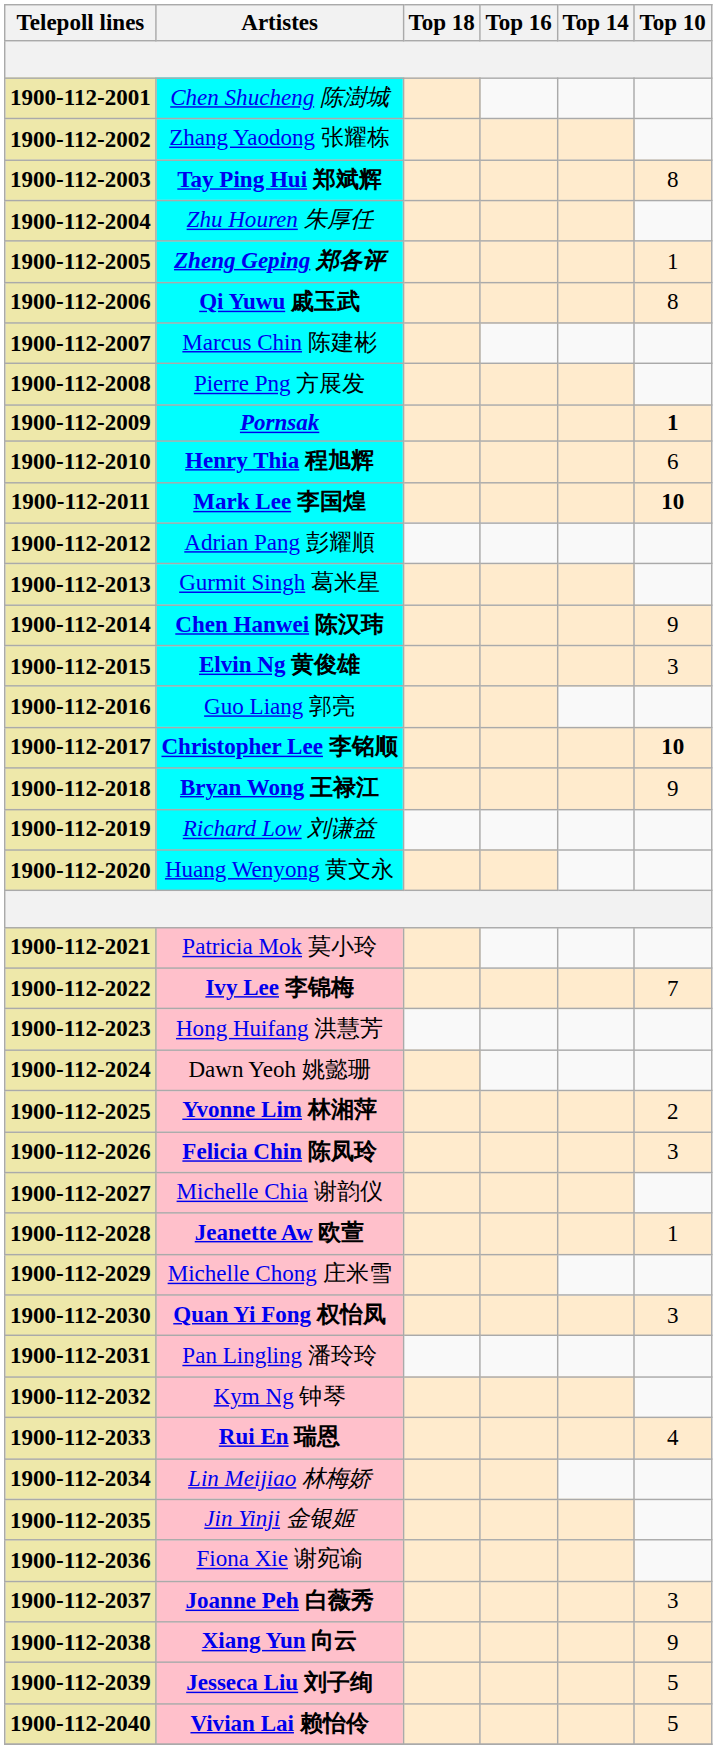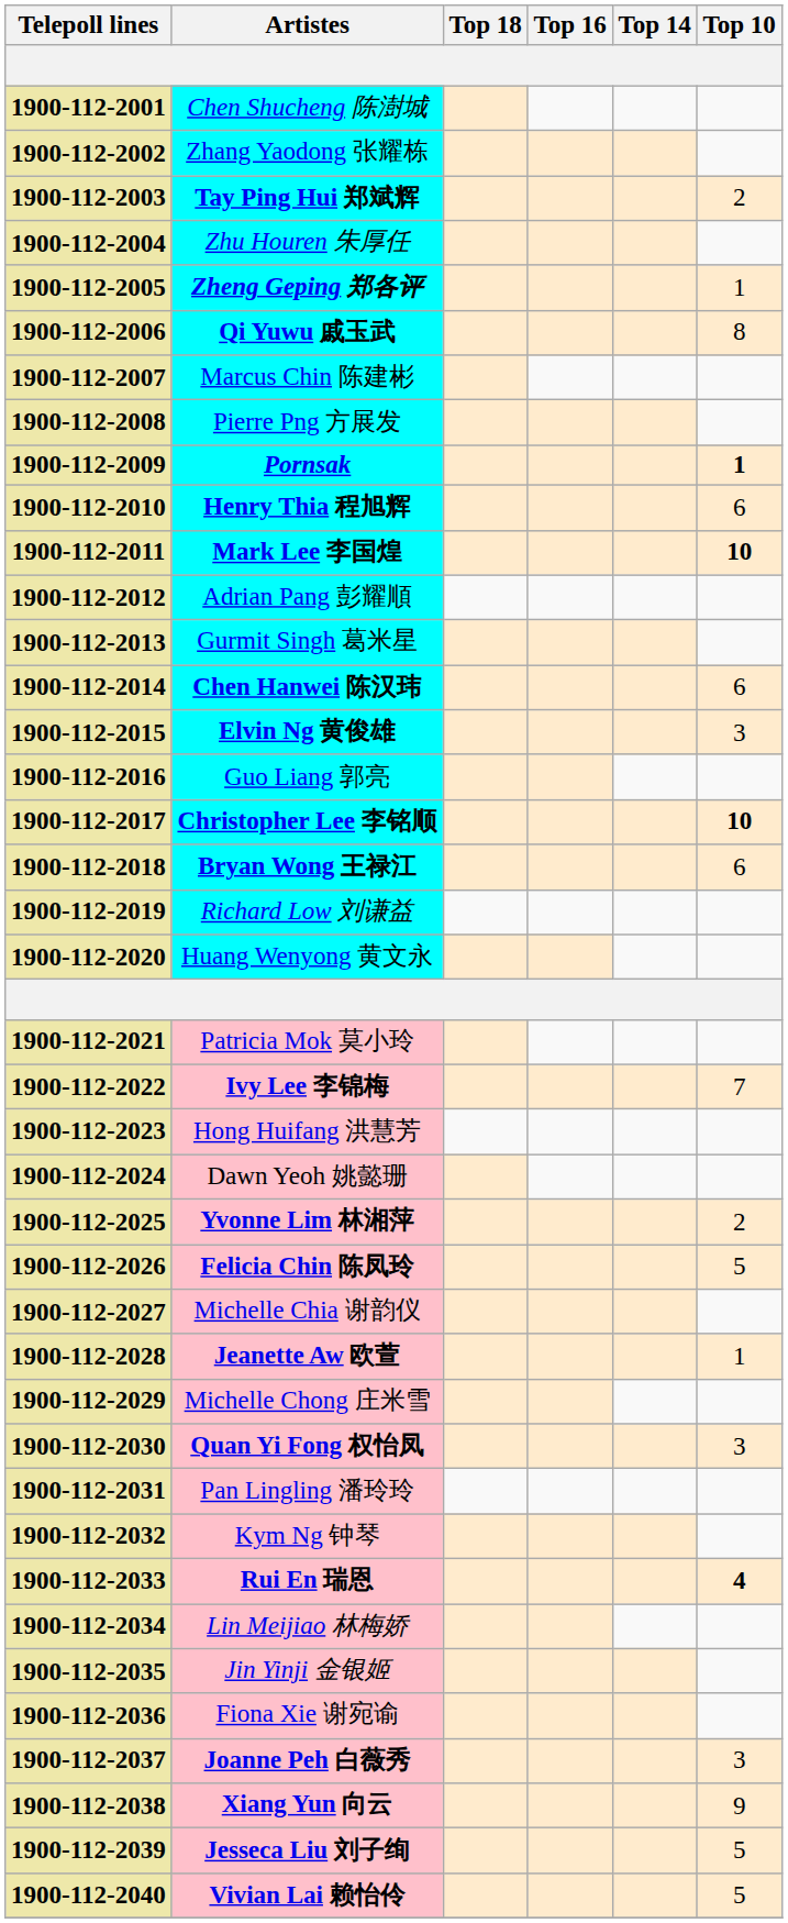Tay Ping Hui 郑斌辉 | Top 10: 8 -> 2
Chen Hanwei 陈汉玮 | Top 10: 9 -> 6
Bryan Wong 王禄江 | Top 10: 9 -> 6
Felicia Chin 陈凤玲 | Top 10: 3 -> 5
Rui En 瑞恩 | Top 10: normal -> bold
